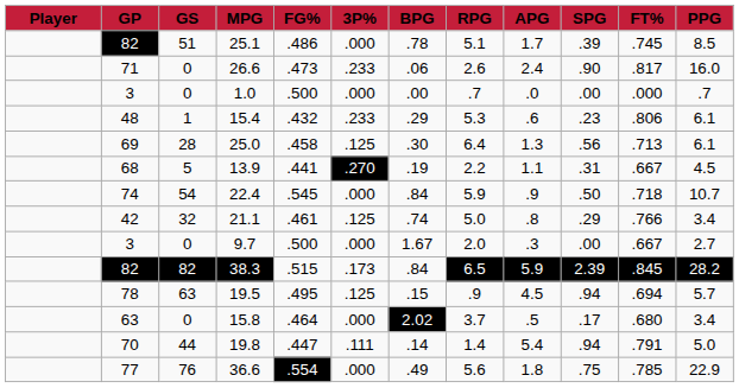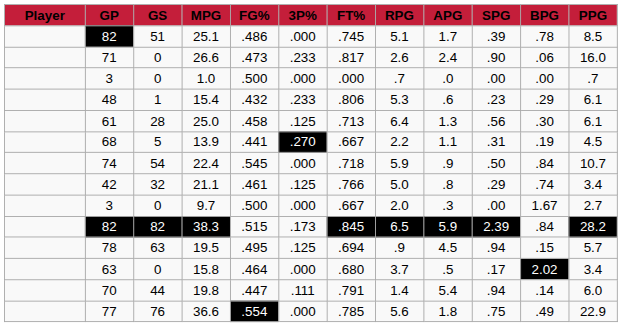columns swapped: FT% <-> BPG
25.0 | GP: 69 -> 61
19.8 | PPG: 5.0 -> 6.0
